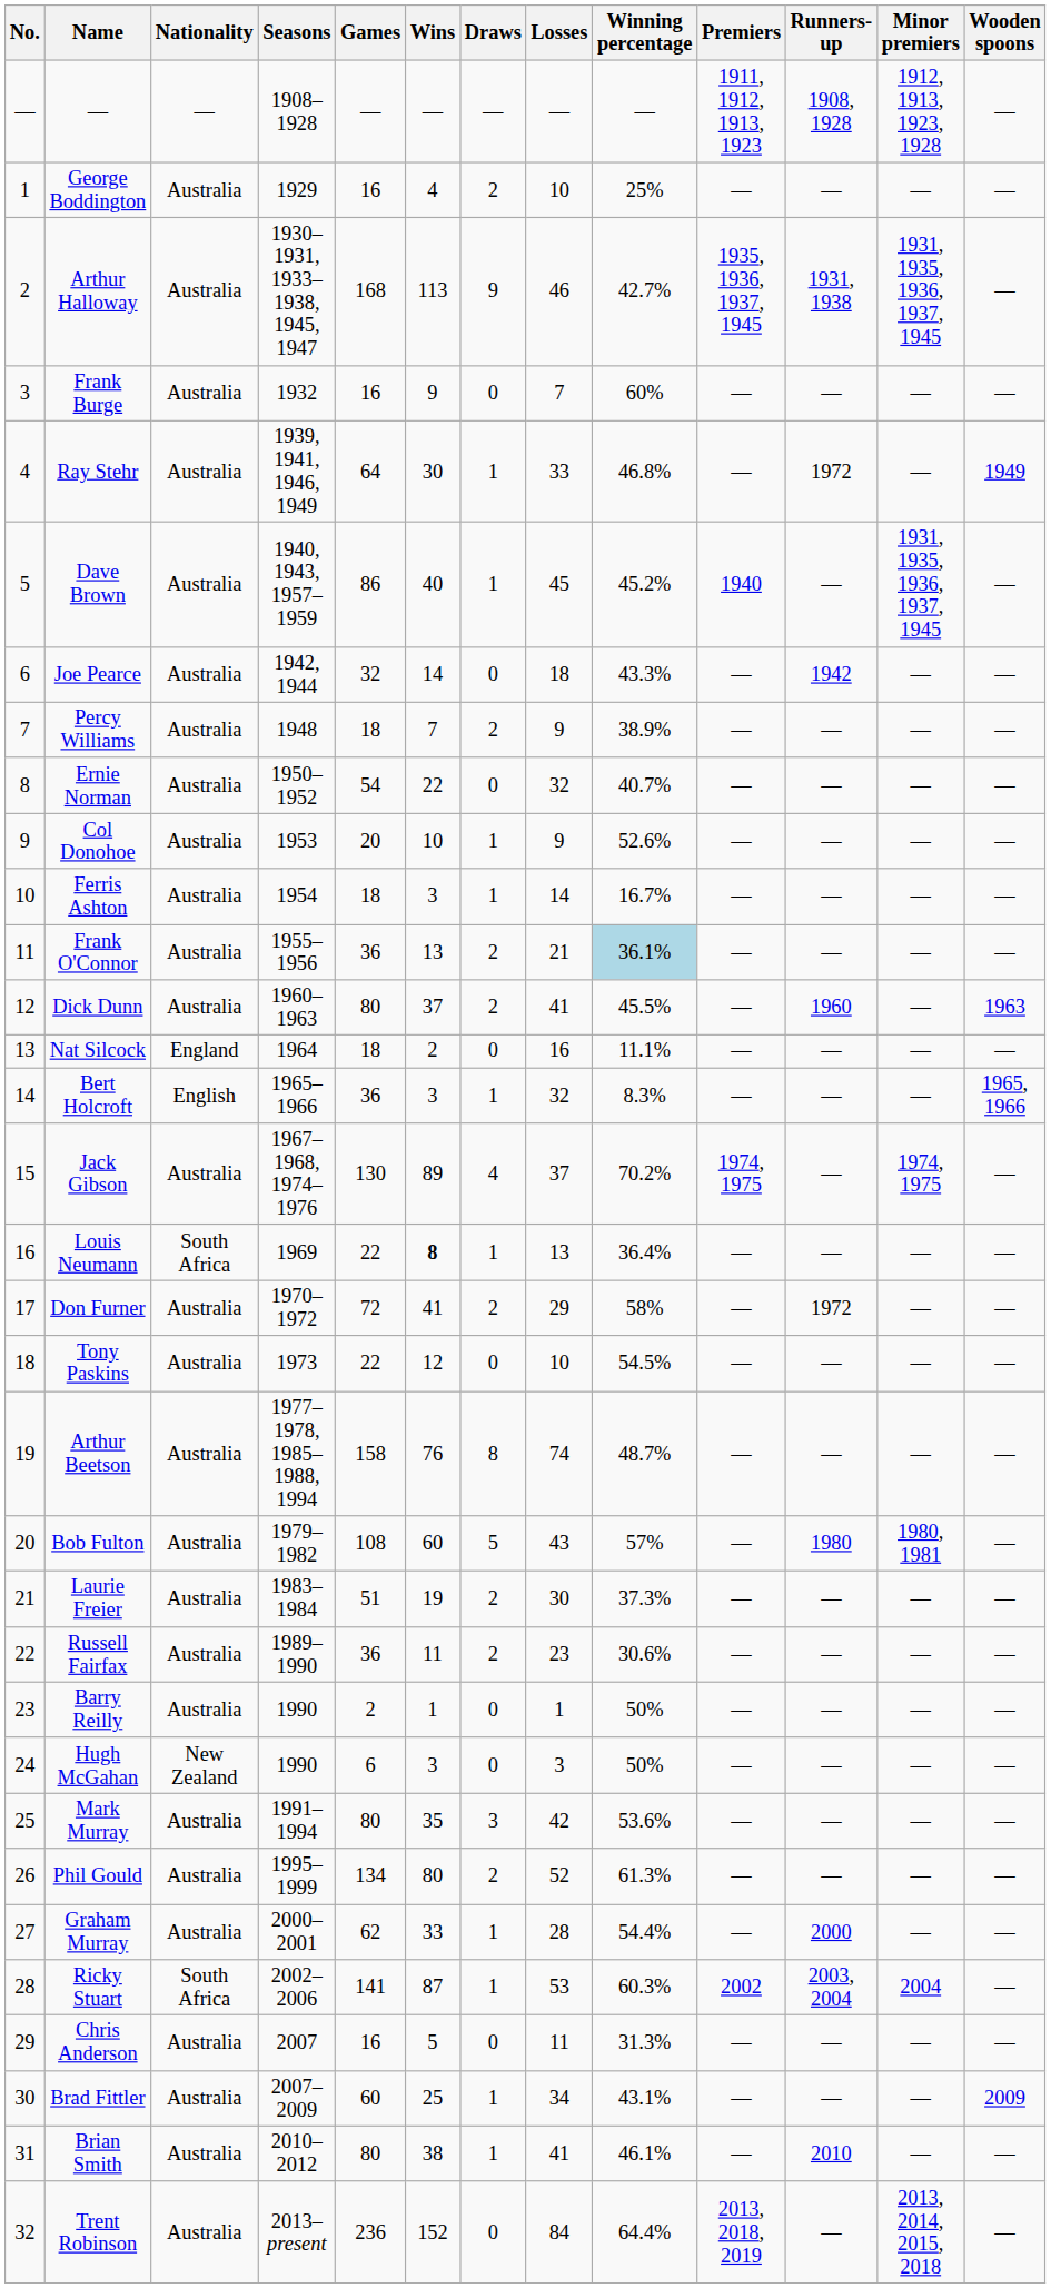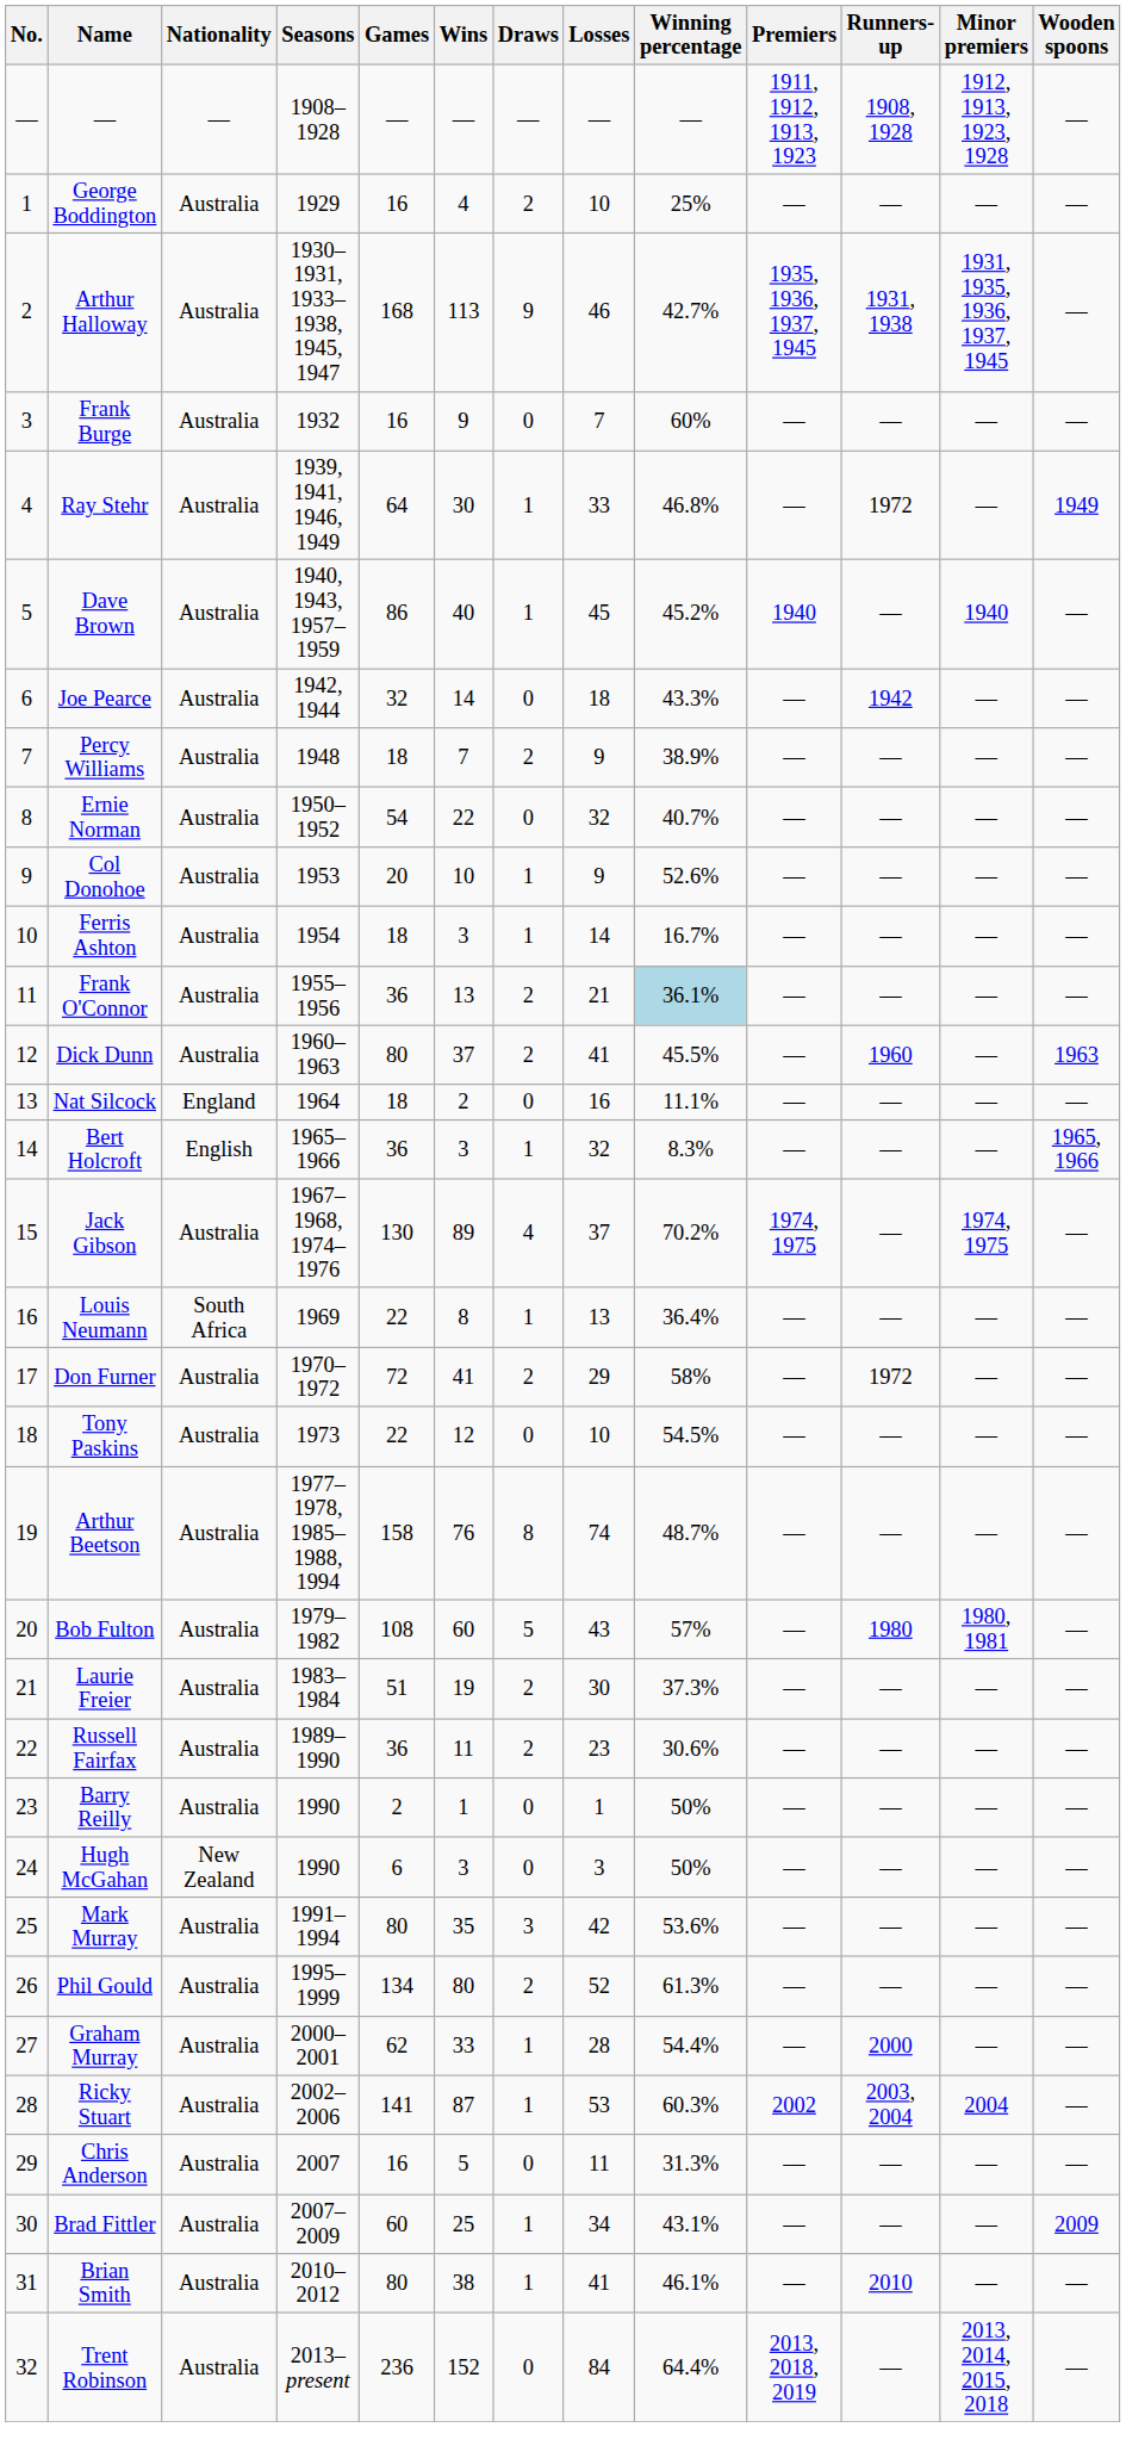Dave Brown | Minor premiers: 1931, 1935, 1936, 1937, 1945 -> 1940
Louis Neumann | Wins: bold -> normal
Ricky Stuart | Nationality: South Africa -> Australia
